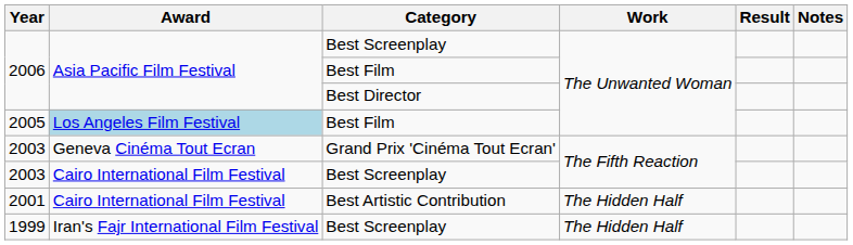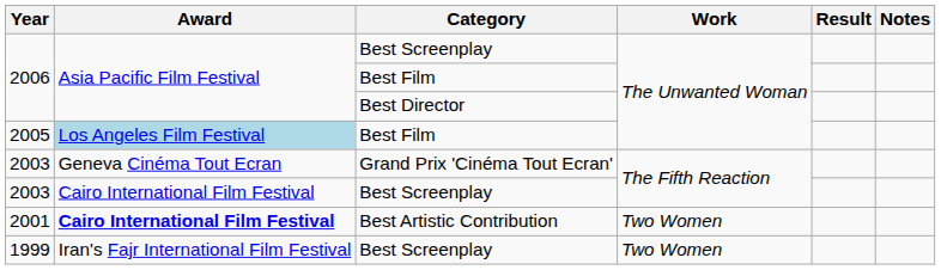2001 | Award: normal -> bold
2001 | Work: The Hidden Half -> Two Women
1999 | Work: The Hidden Half -> Two Women
